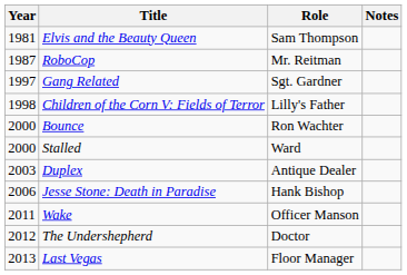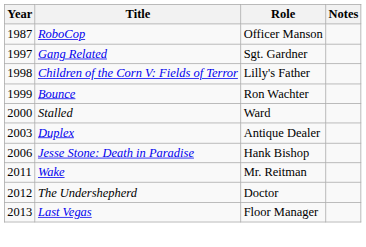- row: 1981 | Elvis and the Beauty Queen | Sam Thompson
RoboCop | Role: Mr. Reitman -> Officer Manson
Bounce | Year: 2000 -> 1999
Wake | Role: Officer Manson -> Mr. Reitman
